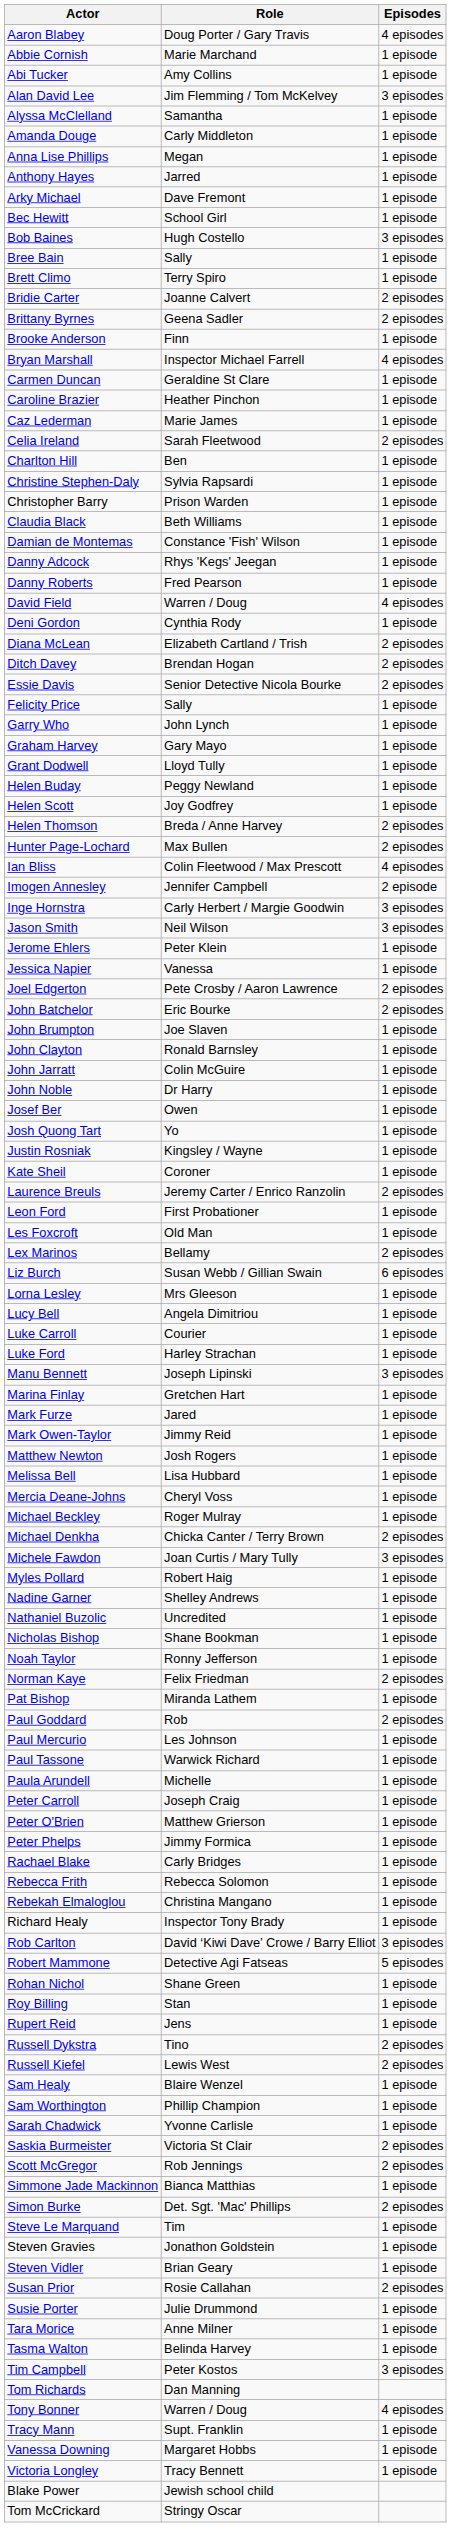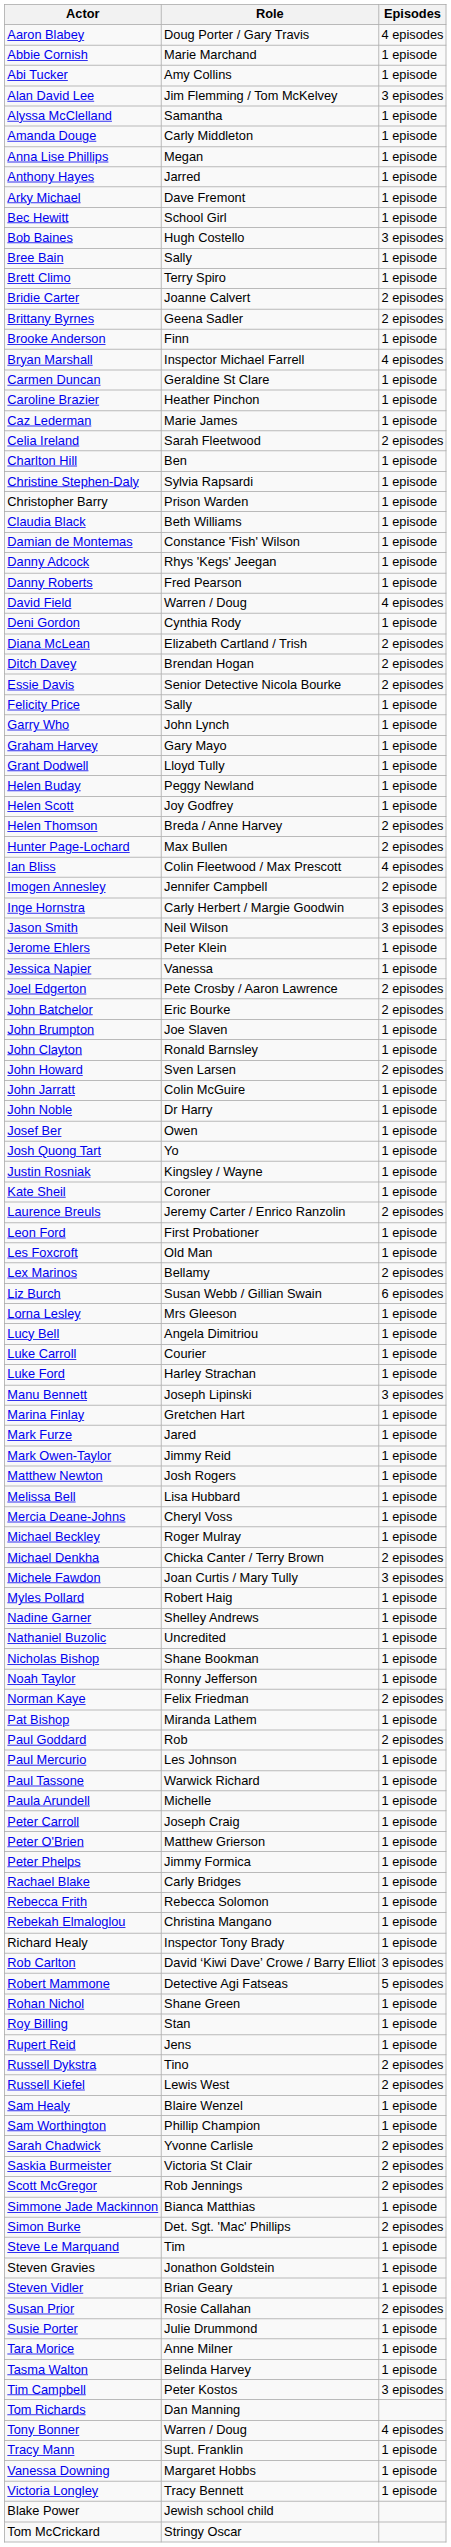+ row: John Howard | Sven Larsen | 2 episodes
Sarah Chadwick | Episodes: 1 episode -> 2 episodes
